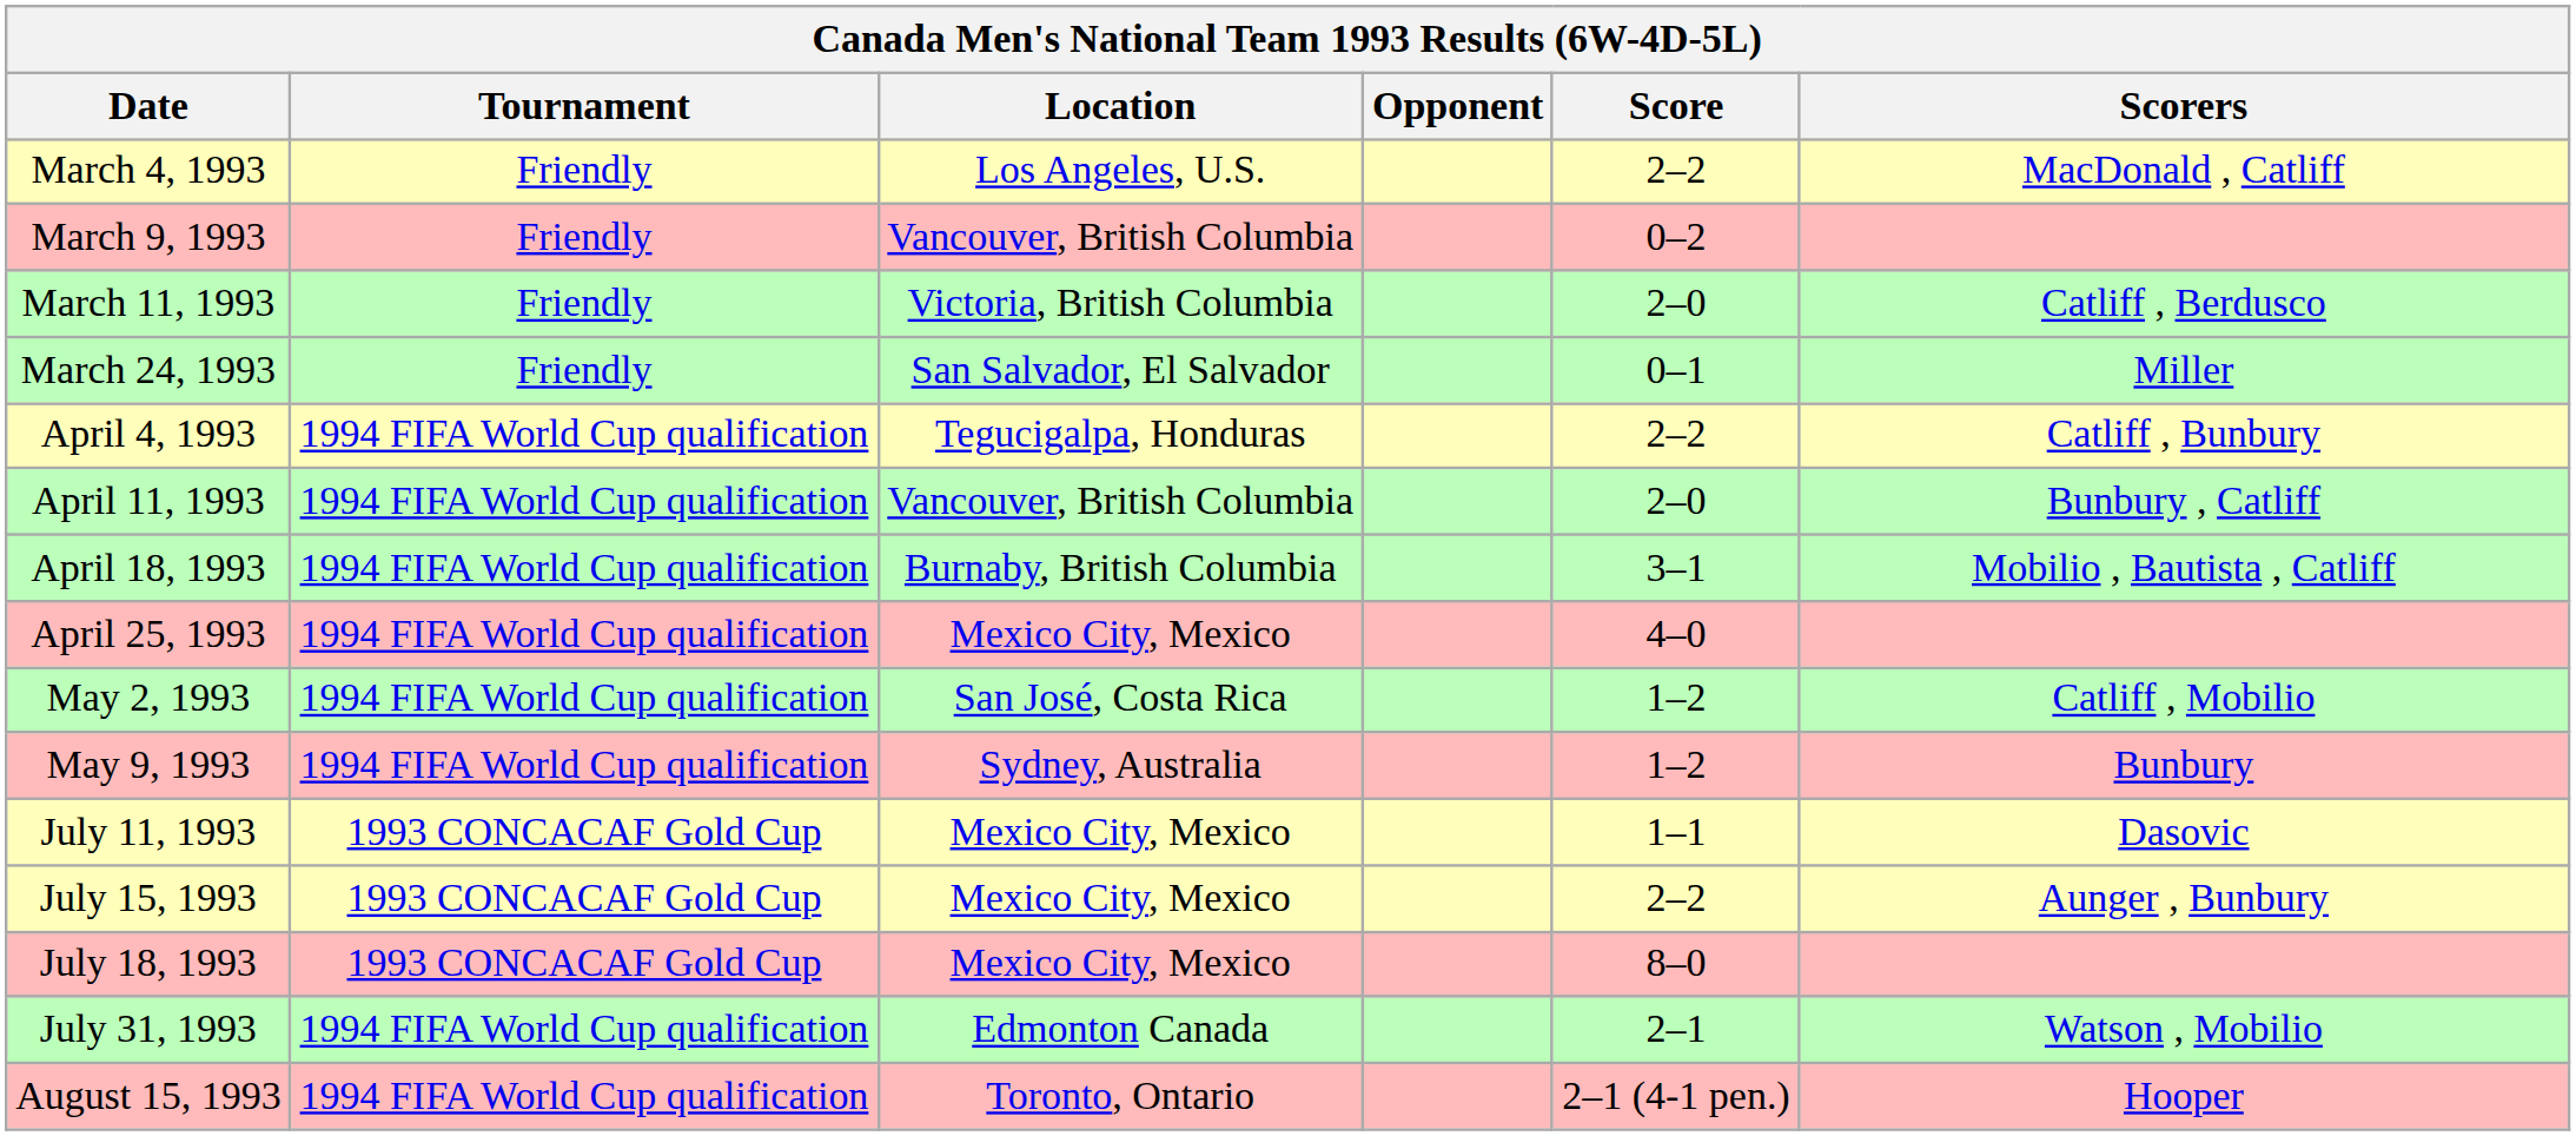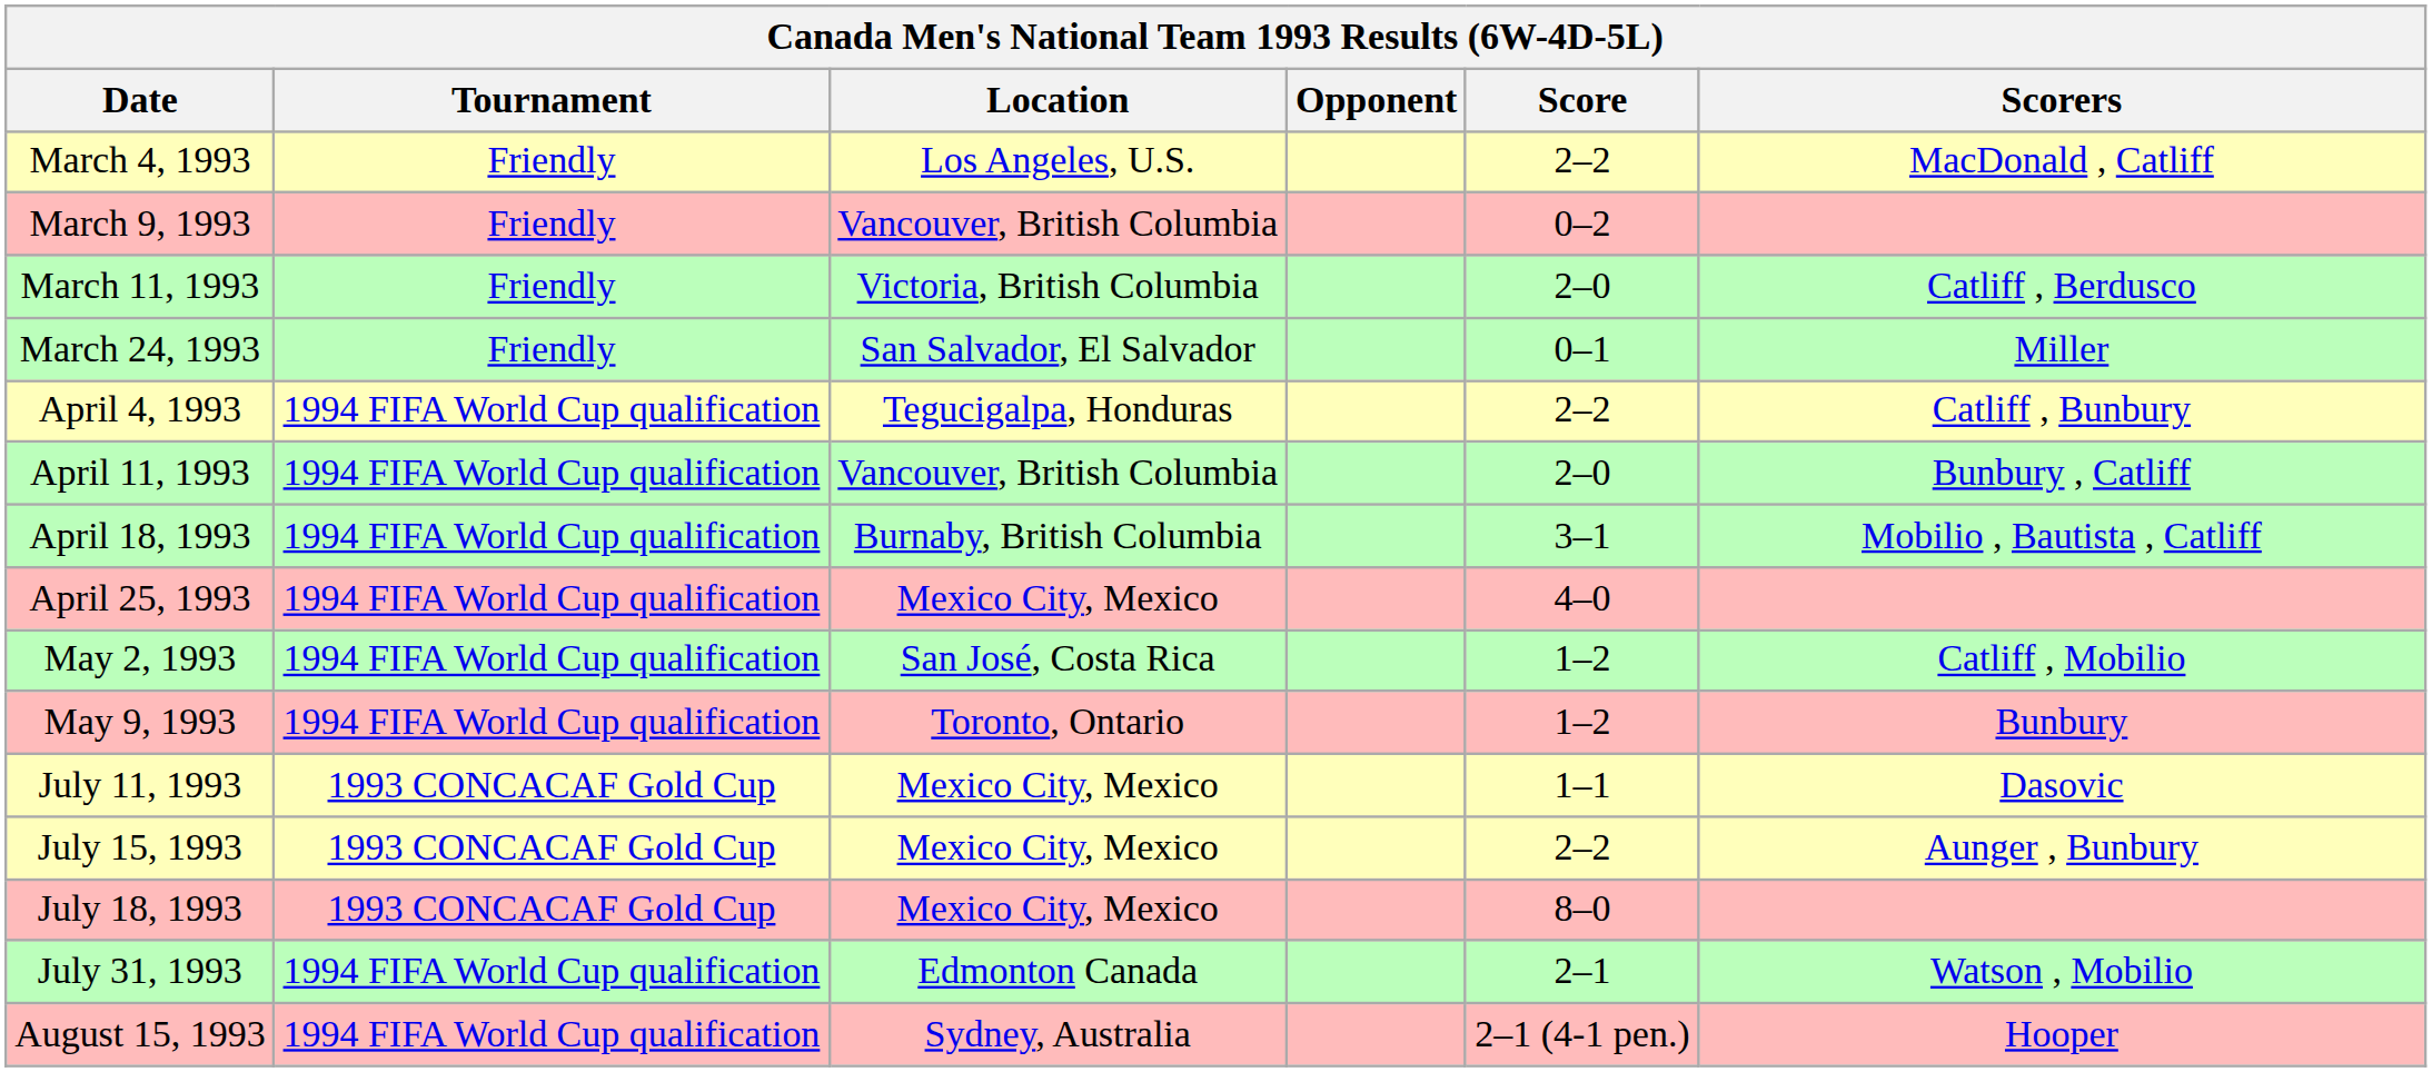May 9, 1993 | Location: Sydney, Australia -> Toronto, Ontario
August 15, 1993 | Location: Toronto, Ontario -> Sydney, Australia
